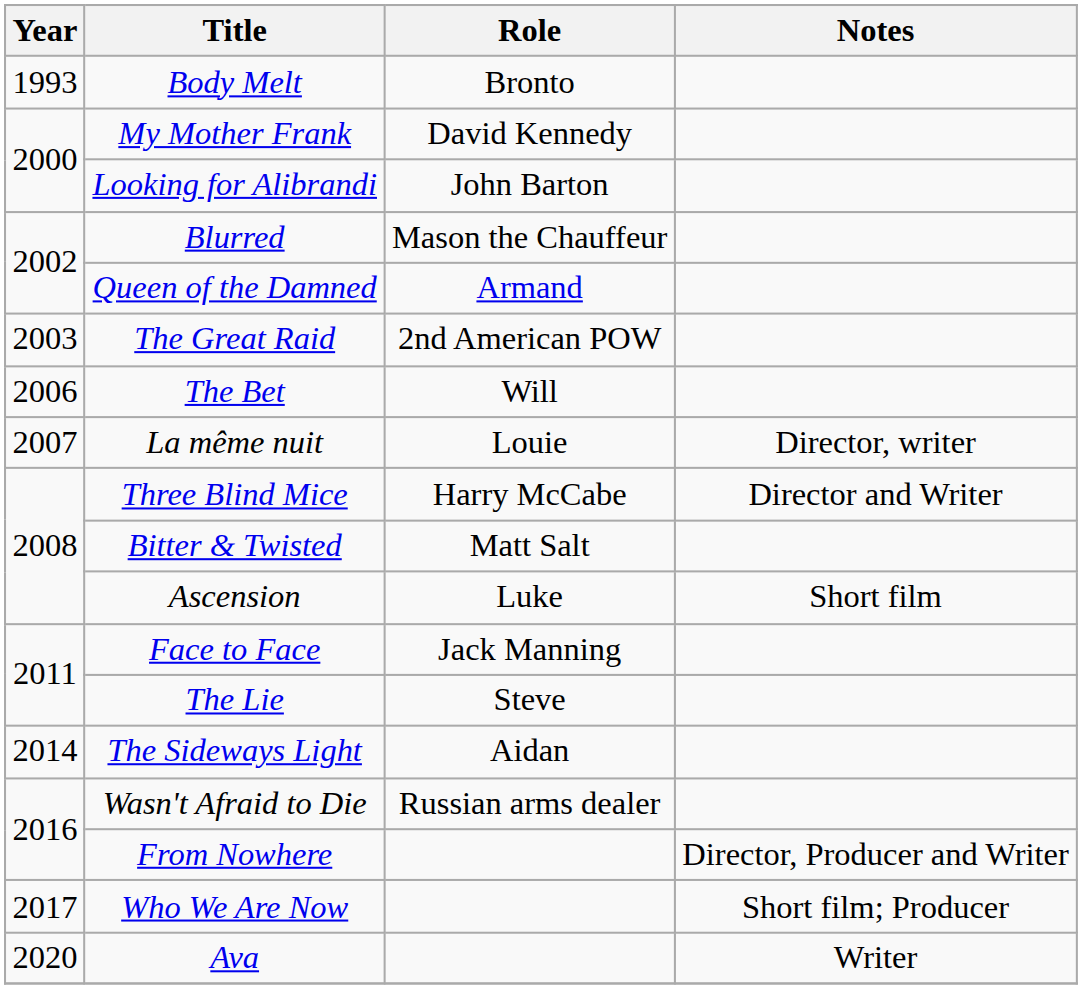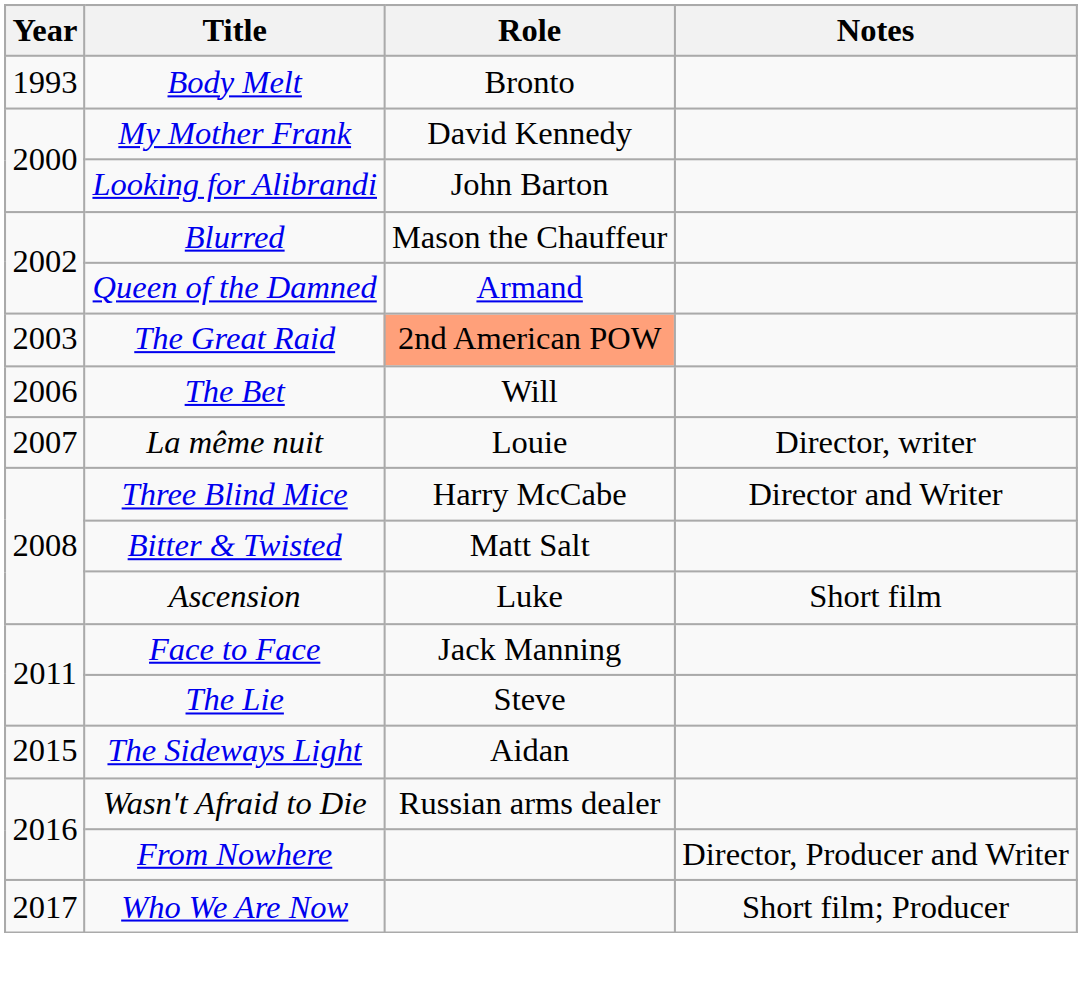The Great Raid | Role: no background -> lightsalmon background
The Sideways Light | Year: 2014 -> 2015
- row: 2020 | Ava | Writer
